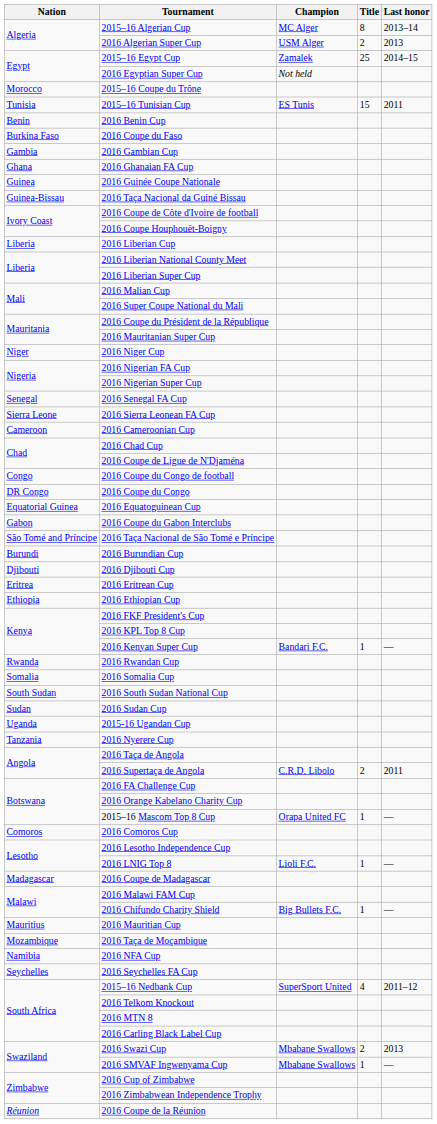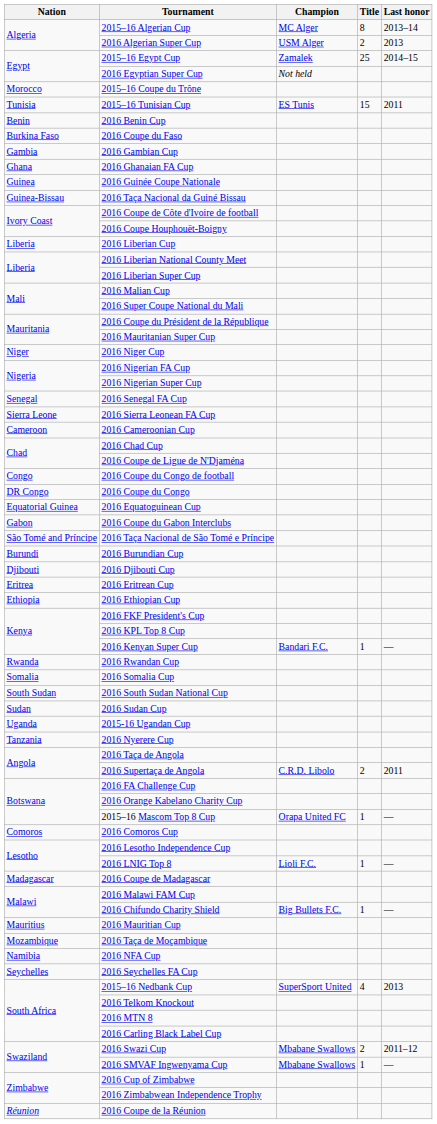2015–16 Nedbank Cup | Last honor: 2011–12 -> 2013
2016 Swazi Cup | Last honor: 2013 -> 2011–12
